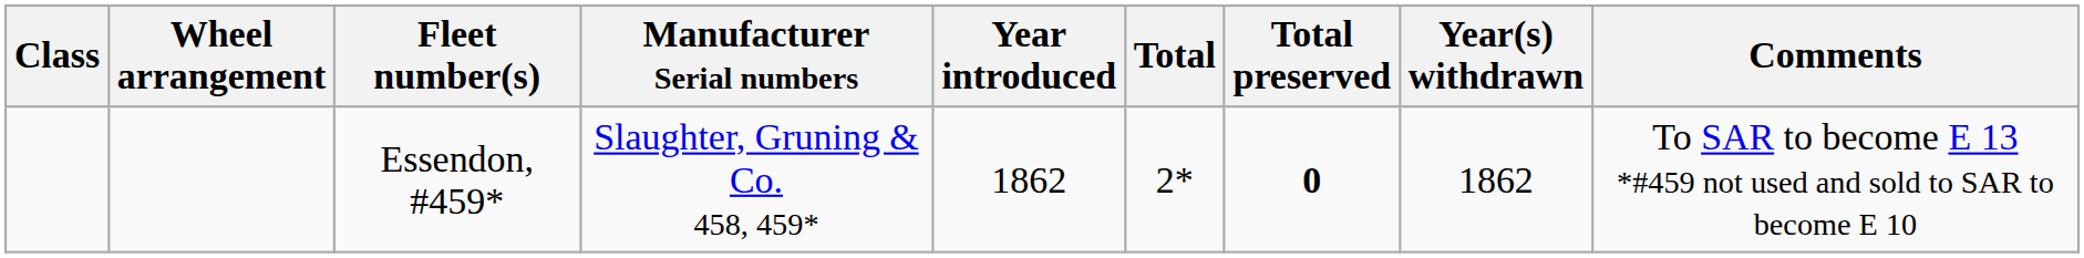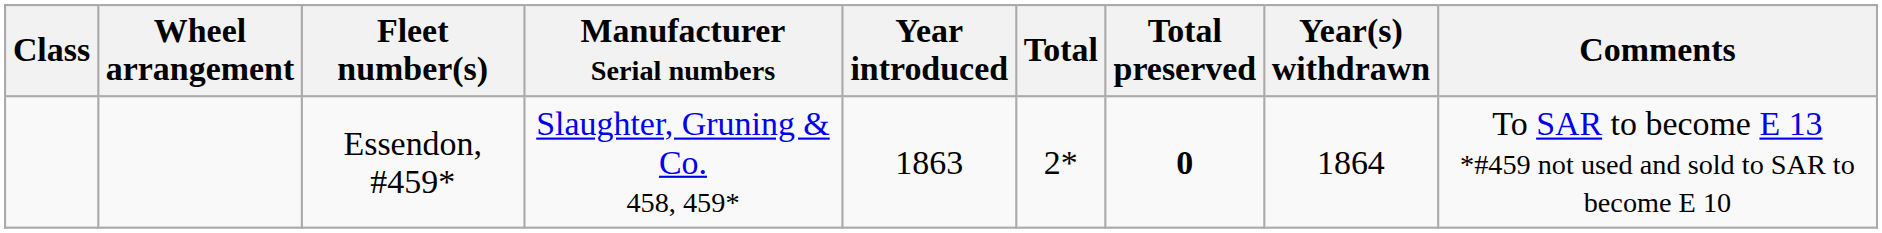Essendon, #459* | Year introduced: 1862 -> 1863
Essendon, #459* | Year(s) withdrawn: 1862 -> 1864
